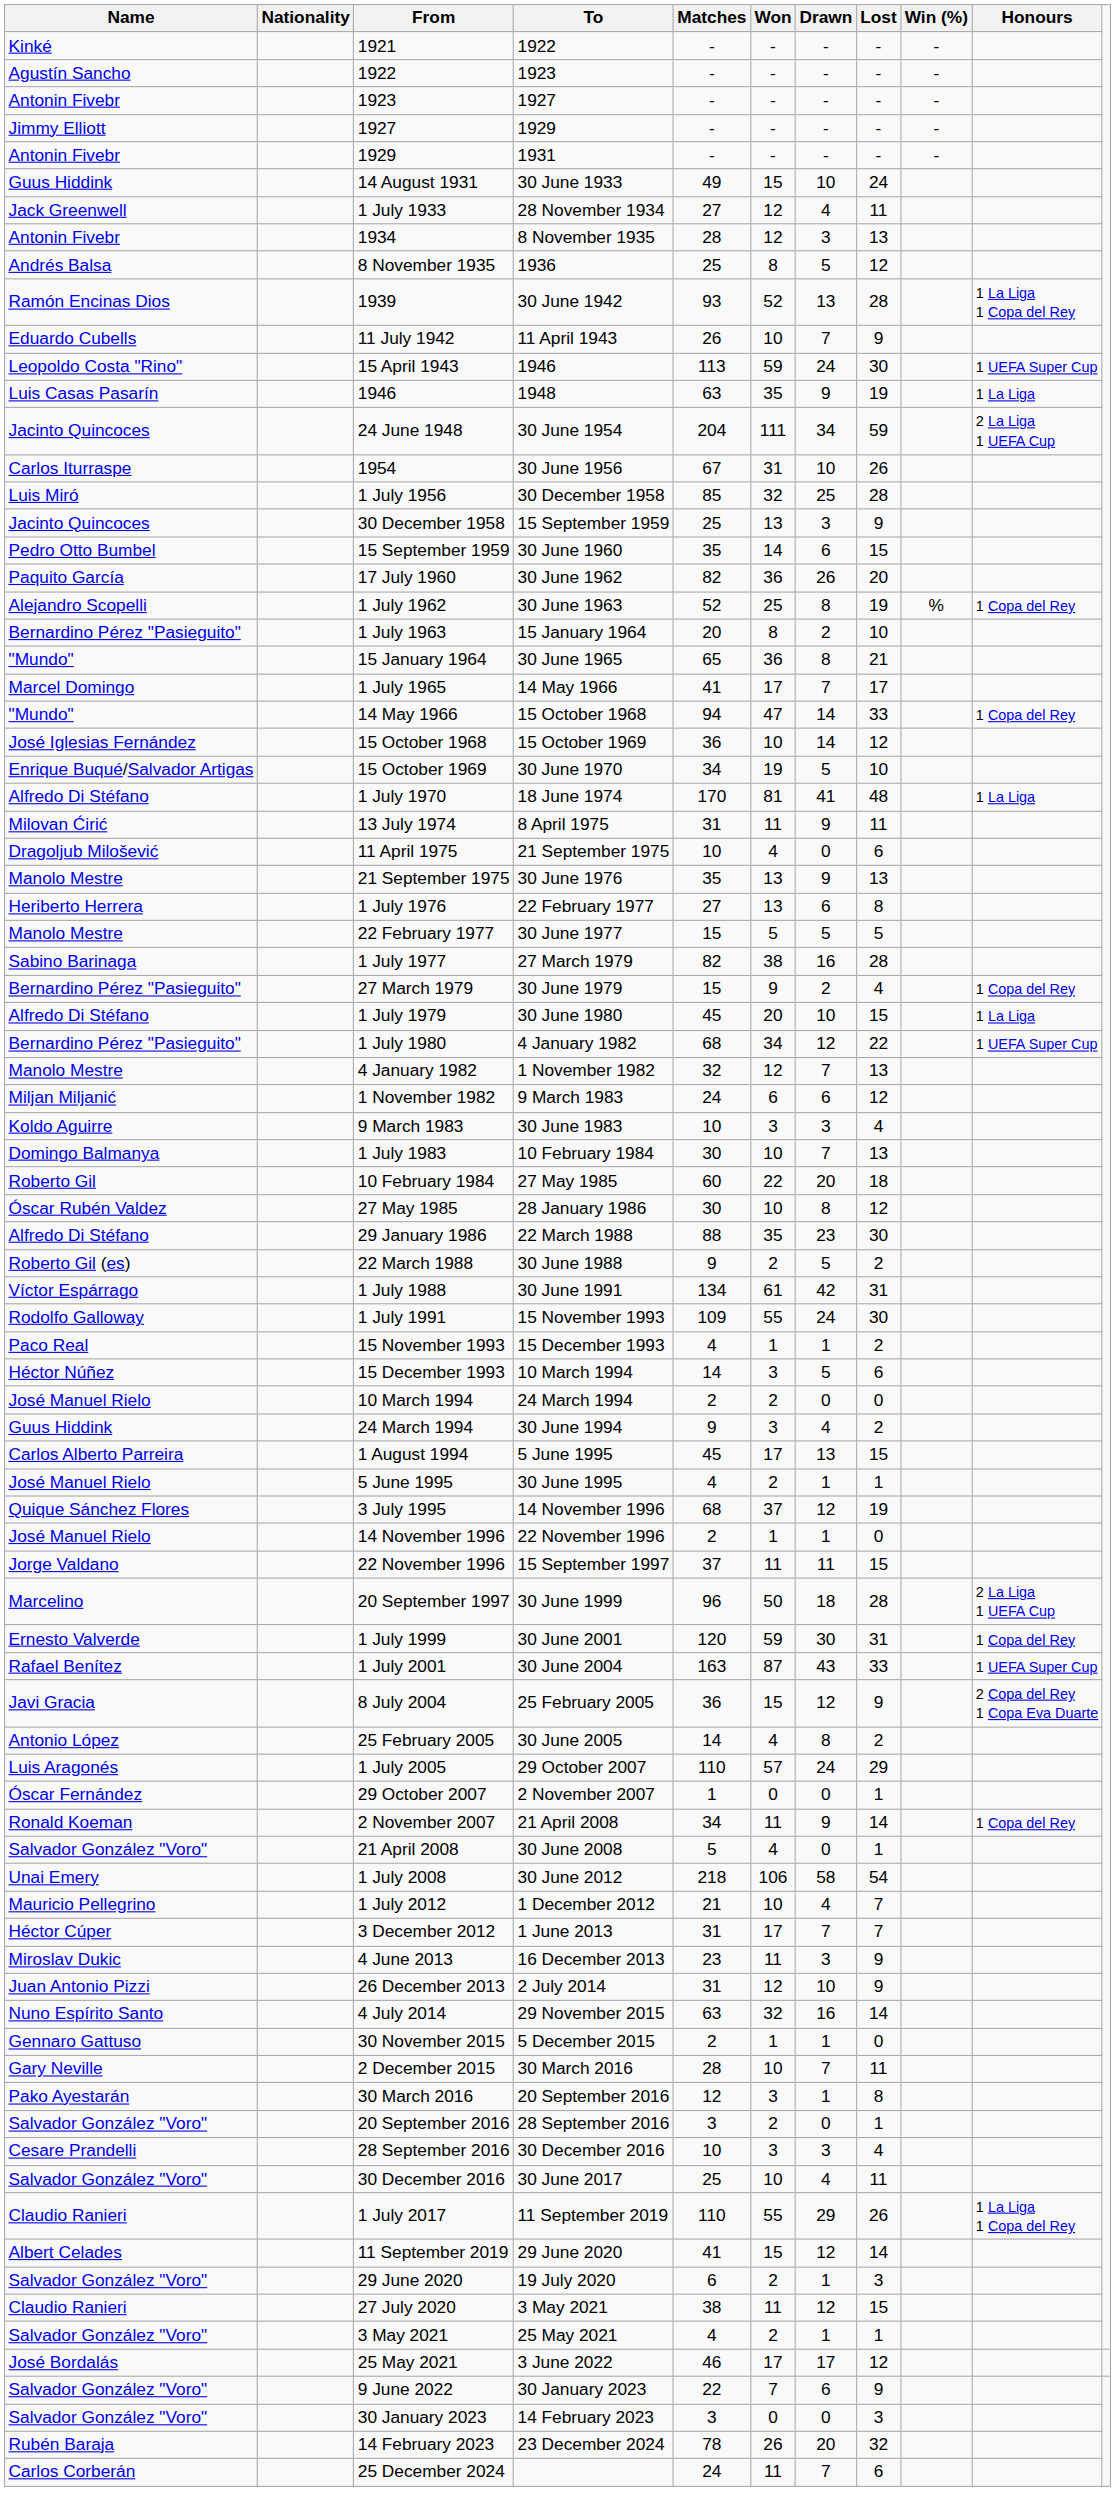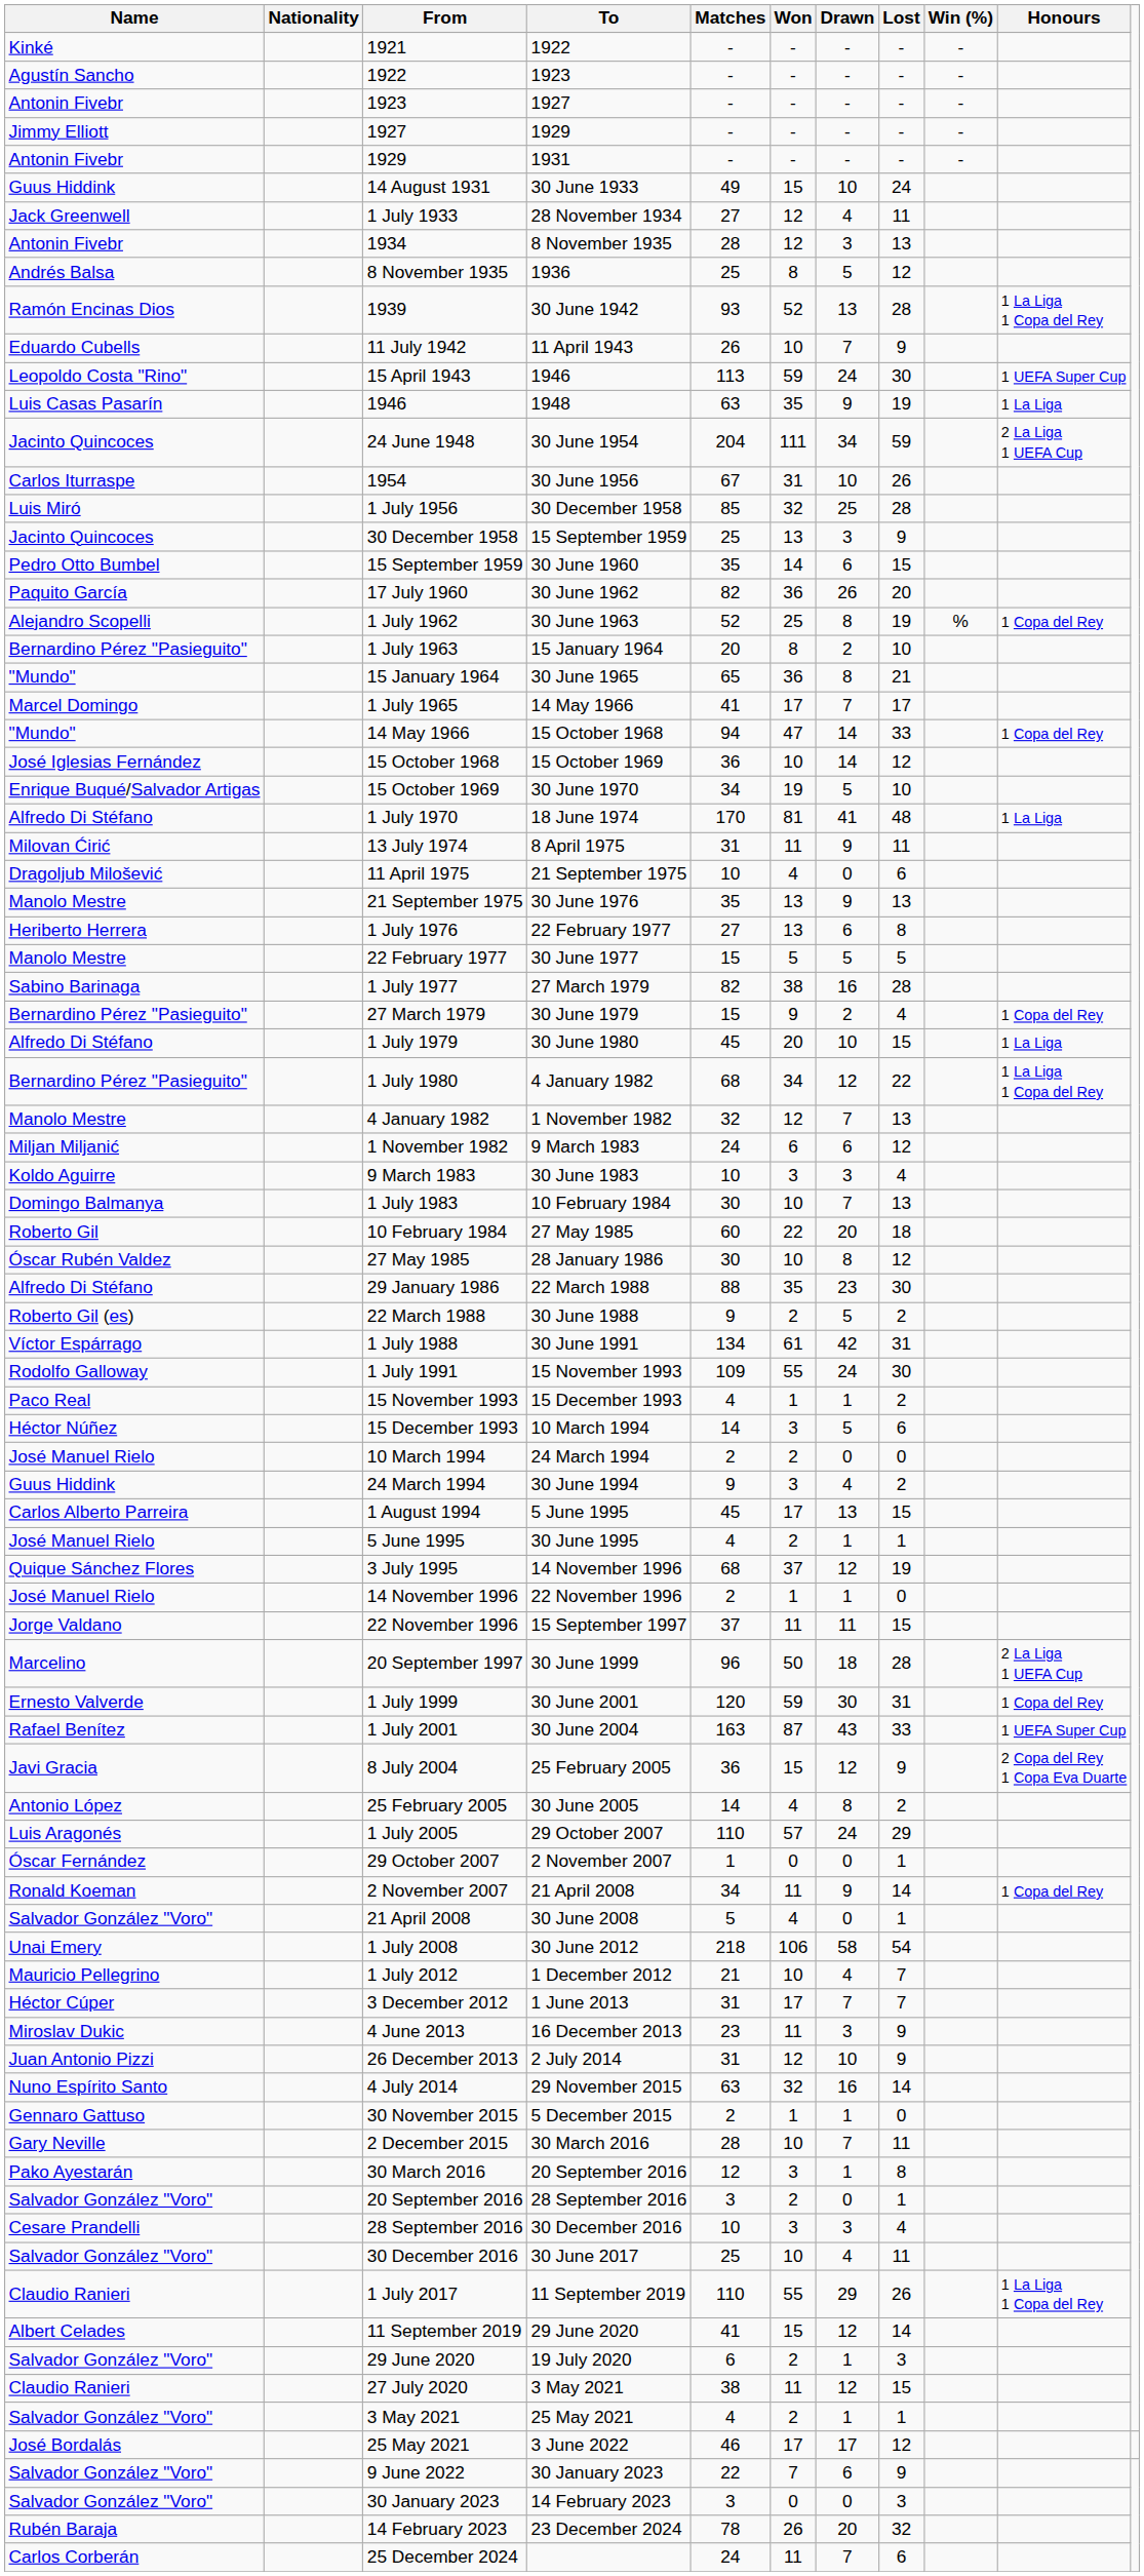1 July 1980 | Honours: 1 UEFA Super Cup -> 1 La Liga 1 Copa del Rey
